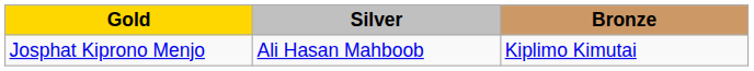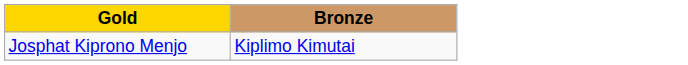- column: Silver | Ali Hasan Mahboob
